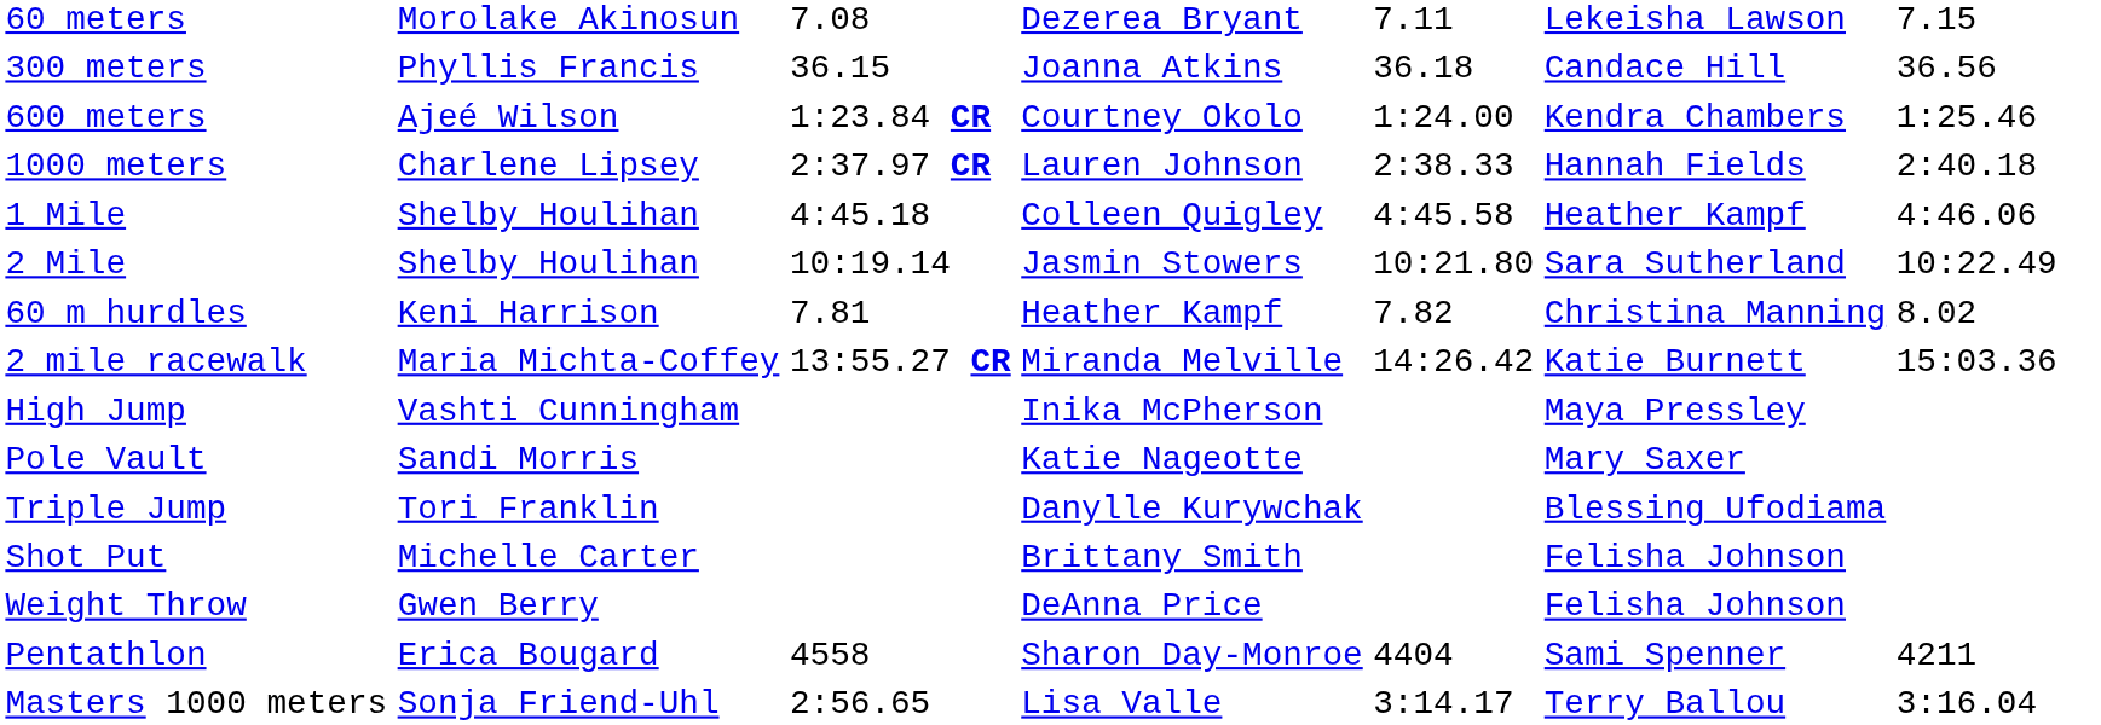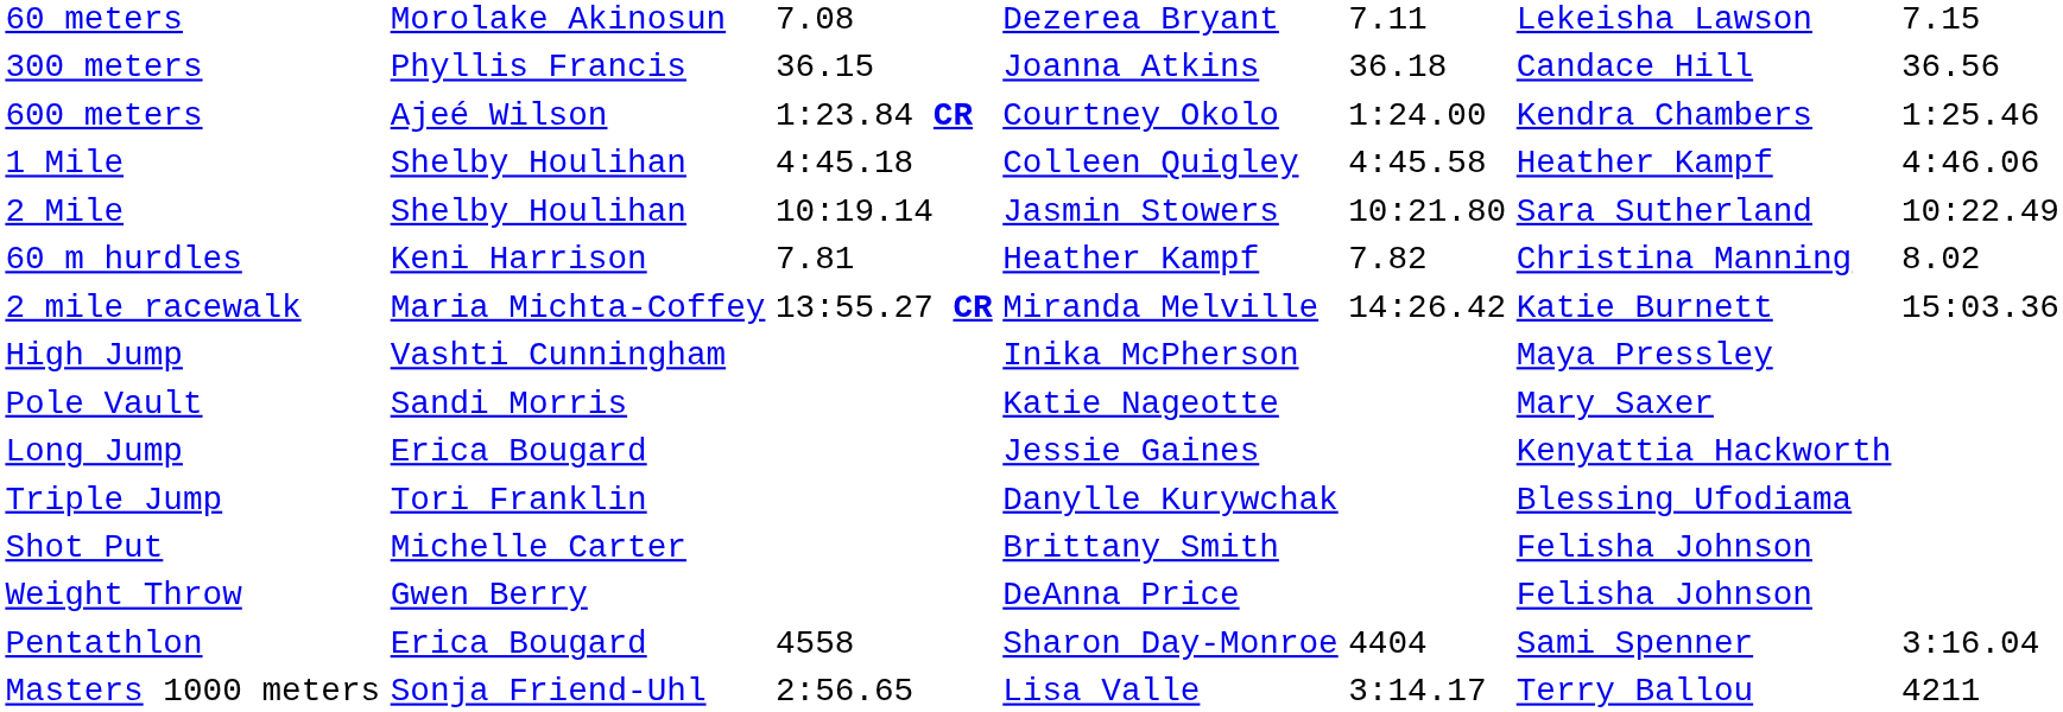- row: 1000 meters | Charlene Lipsey | 2:37.97 CR | Lauren Johnson | 2:38.33 | Hannah Fields | 2:40.18
+ row: Long Jump | Erica Bougard | Jessie Gaines | Kenyattia Hackworth
Pentathlon | column 7: 4211 -> 3:16.04
Masters 1000 meters | column 7: 3:16.04 -> 4211
